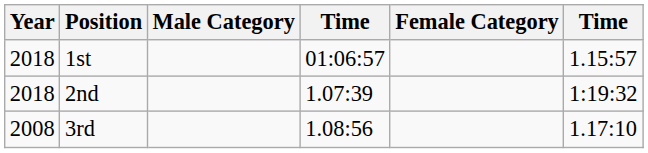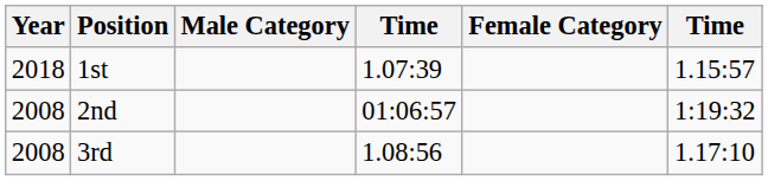1st | column 4: 01:06:57 -> 1.07:39
2nd | Year: 2018 -> 2008
2nd | column 4: 1.07:39 -> 01:06:57
